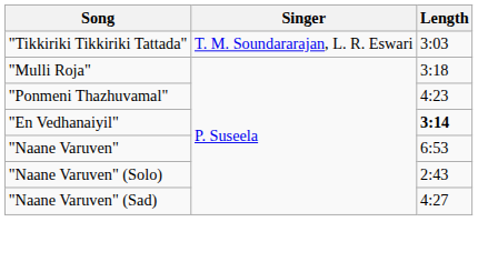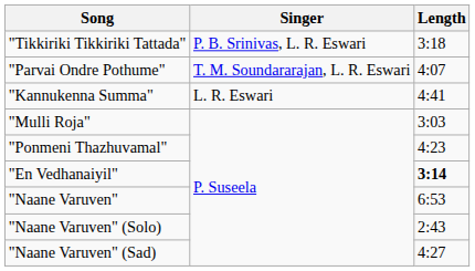"Tikkiriki Tikkiriki Tattada" | Singer: T. M. Soundararajan, L. R. Eswari -> P. B. Srinivas, L. R. Eswari
"Tikkiriki Tikkiriki Tattada" | Length: 3:03 -> 3:18
+ row: "Parvai Ondre Pothume" | T. M. Soundararajan, L. R. Eswari | 4:07
+ row: "Kannukenna Summa" | L. R. Eswari | 4:41
"Mulli Roja" | Length: 3:18 -> 3:03
